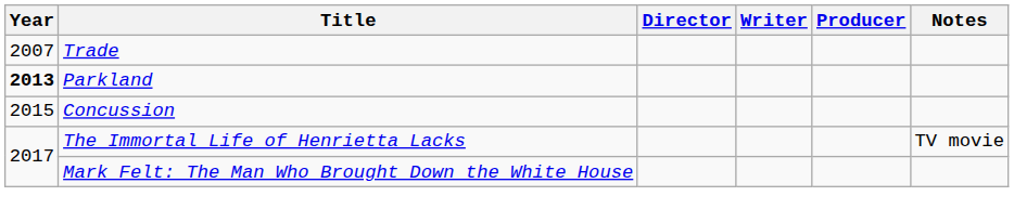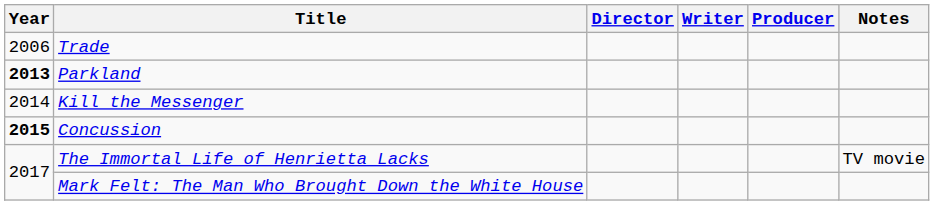Trade | Year: 2007 -> 2006
+ row: 2014 | Kill the Messenger
Concussion | Year: normal -> bold
